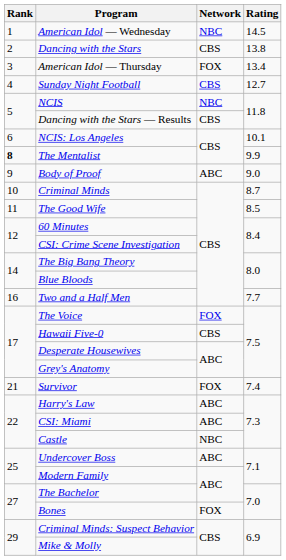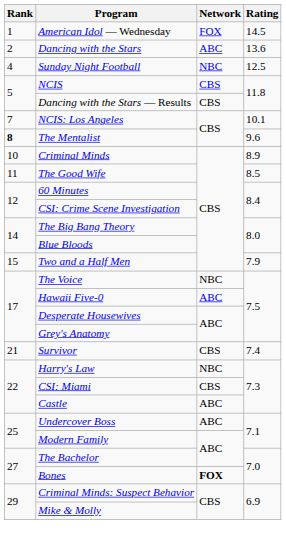American Idol — Wednesday | Network: NBC -> FOX
Dancing with the Stars | Network: CBS -> ABC
Dancing with the Stars | Rating: 13.8 -> 13.6
- row: 3 | American Idol — Thursday | FOX | 13.4
Sunday Night Football | Network: CBS -> NBC
Sunday Night Football | Rating: 12.7 -> 12.5
NCIS | Network: NBC -> CBS
NCIS: Los Angeles | Rank: 6 -> 7
The Mentalist | Rating: 9.9 -> 9.6
- row: 9 | Body of Proof | ABC | 9.0
Criminal Minds | Rating: 8.7 -> 8.9
Two and a Half Men | Rank: 16 -> 15
Two and a Half Men | Rating: 7.7 -> 7.9
The Voice | Network: FOX -> NBC
Hawaii Five-0 | Network: CBS -> ABC
Survivor | Network: FOX -> CBS
Harry's Law | Network: ABC -> NBC
CSI: Miami | Network: ABC -> CBS
Castle | Network: NBC -> ABC
Bones | Network: normal -> bold
